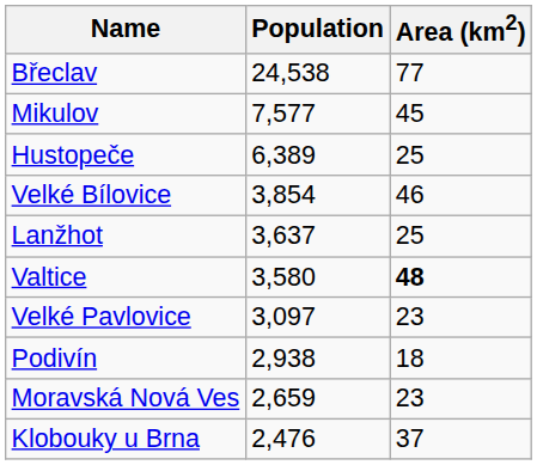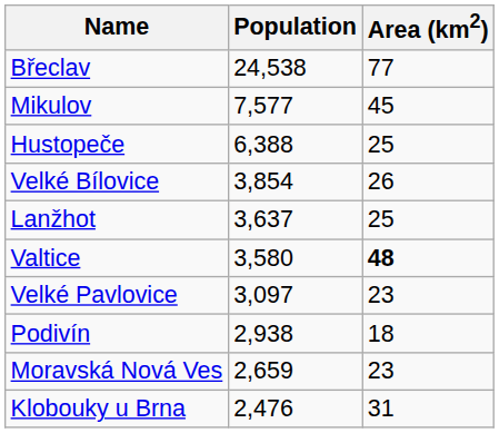Hustopeče | Population: 6,389 -> 6,388
Velké Bílovice | Area (km2): 46 -> 26
Klobouky u Brna | Area (km2): 37 -> 31
